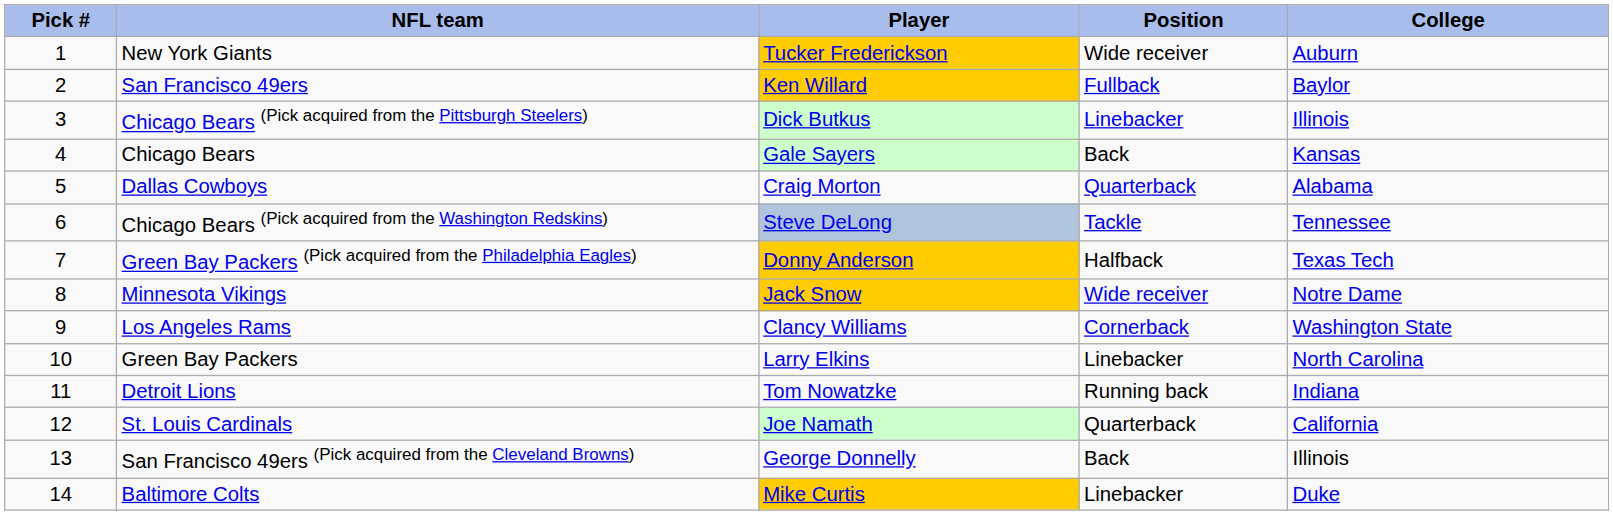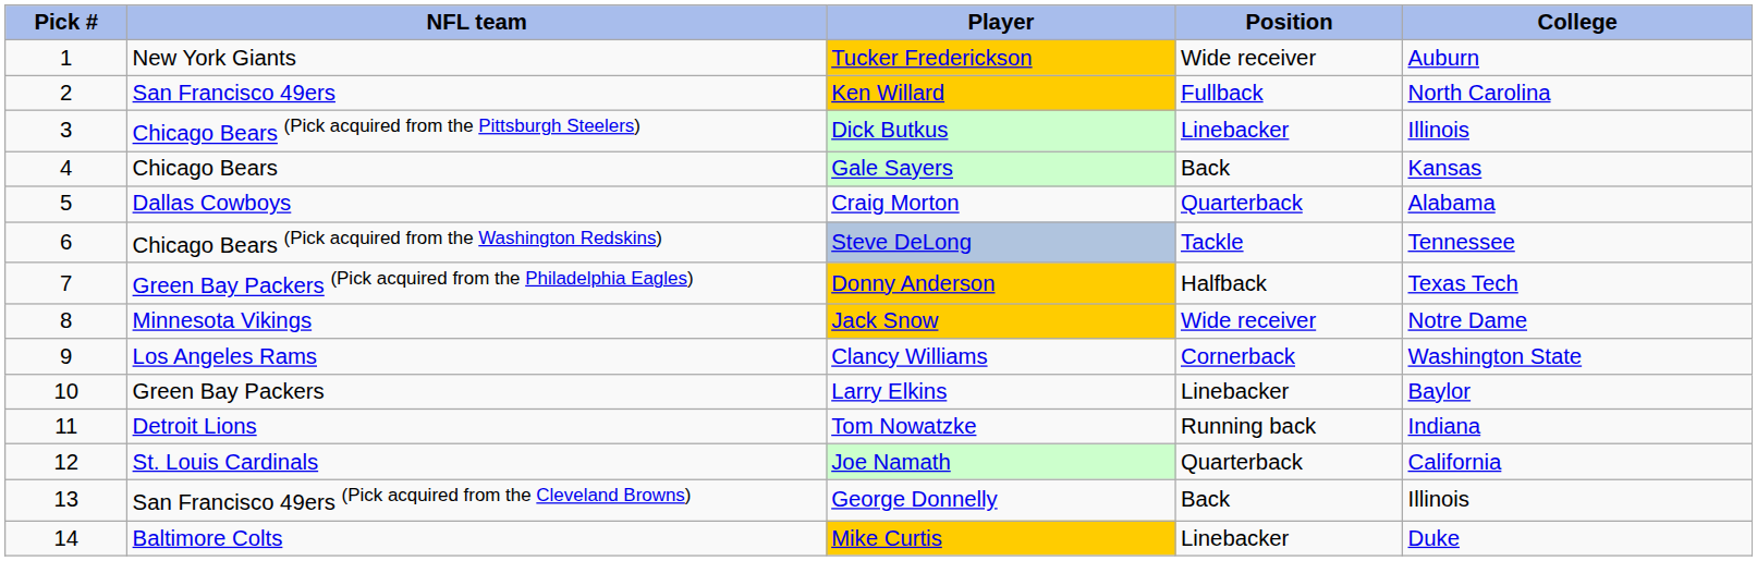San Francisco 49ers | College: Baylor -> North Carolina
Green Bay Packers | College: North Carolina -> Baylor
